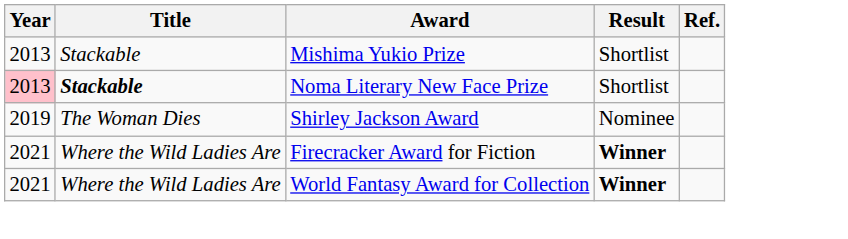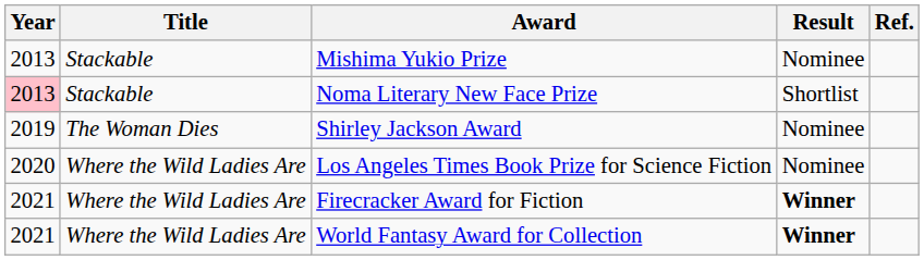Mishima Yukio Prize | Result: Shortlist -> Nominee
Noma Literary New Face Prize | Title: bold -> normal
+ row: 2020 | Where the Wild Ladies Are | Los Angeles Times Book Prize for Science Fiction | Nominee
